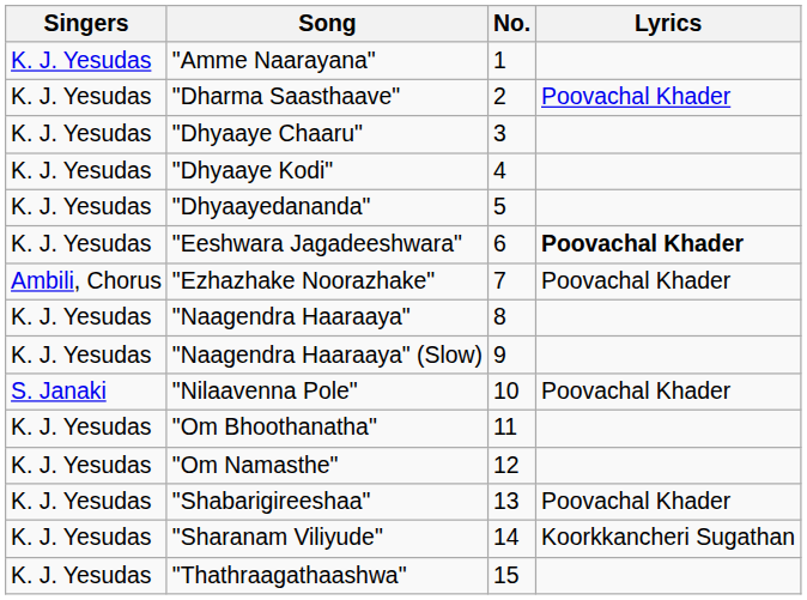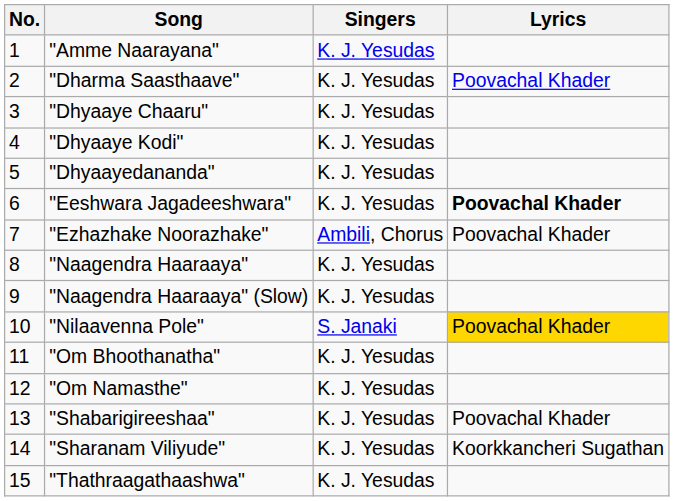columns swapped: No. <-> Singers
"Nilaavenna Pole" | Lyrics: no background -> gold background
